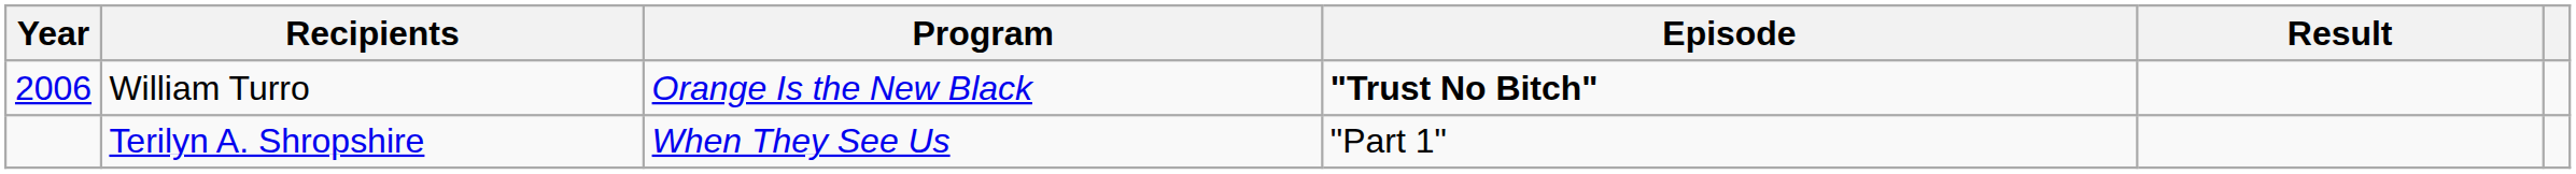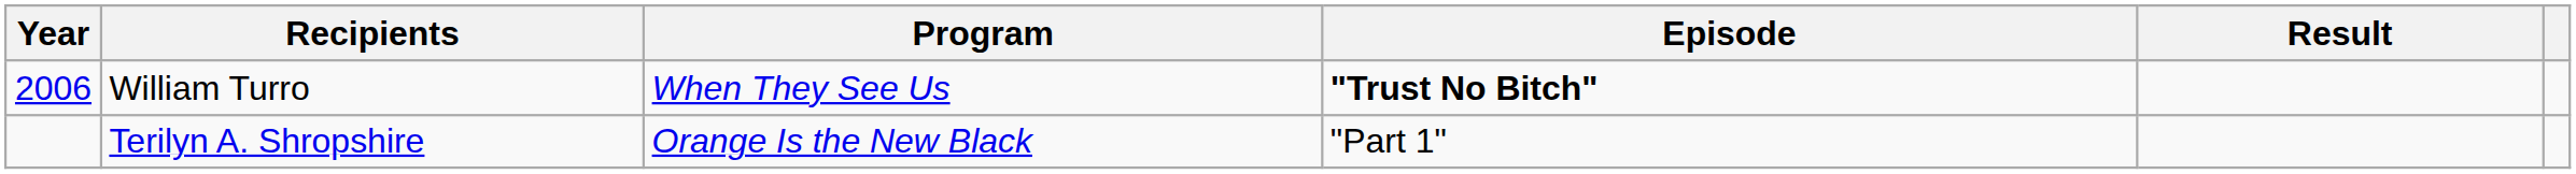William Turro | Program: Orange Is the New Black -> When They See Us
Terilyn A. Shropshire | Program: When They See Us -> Orange Is the New Black
